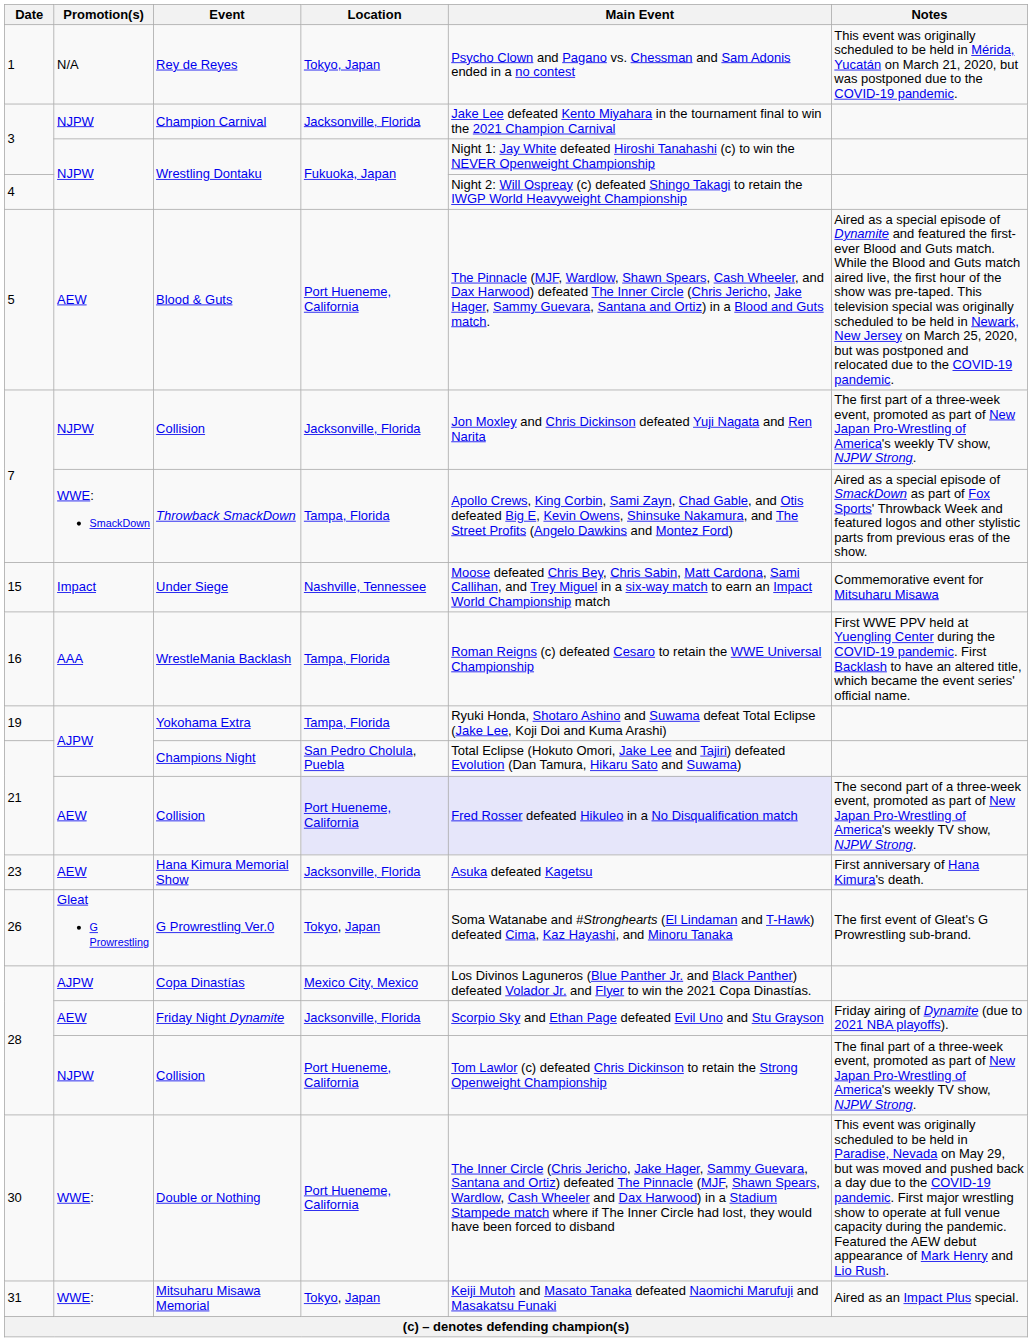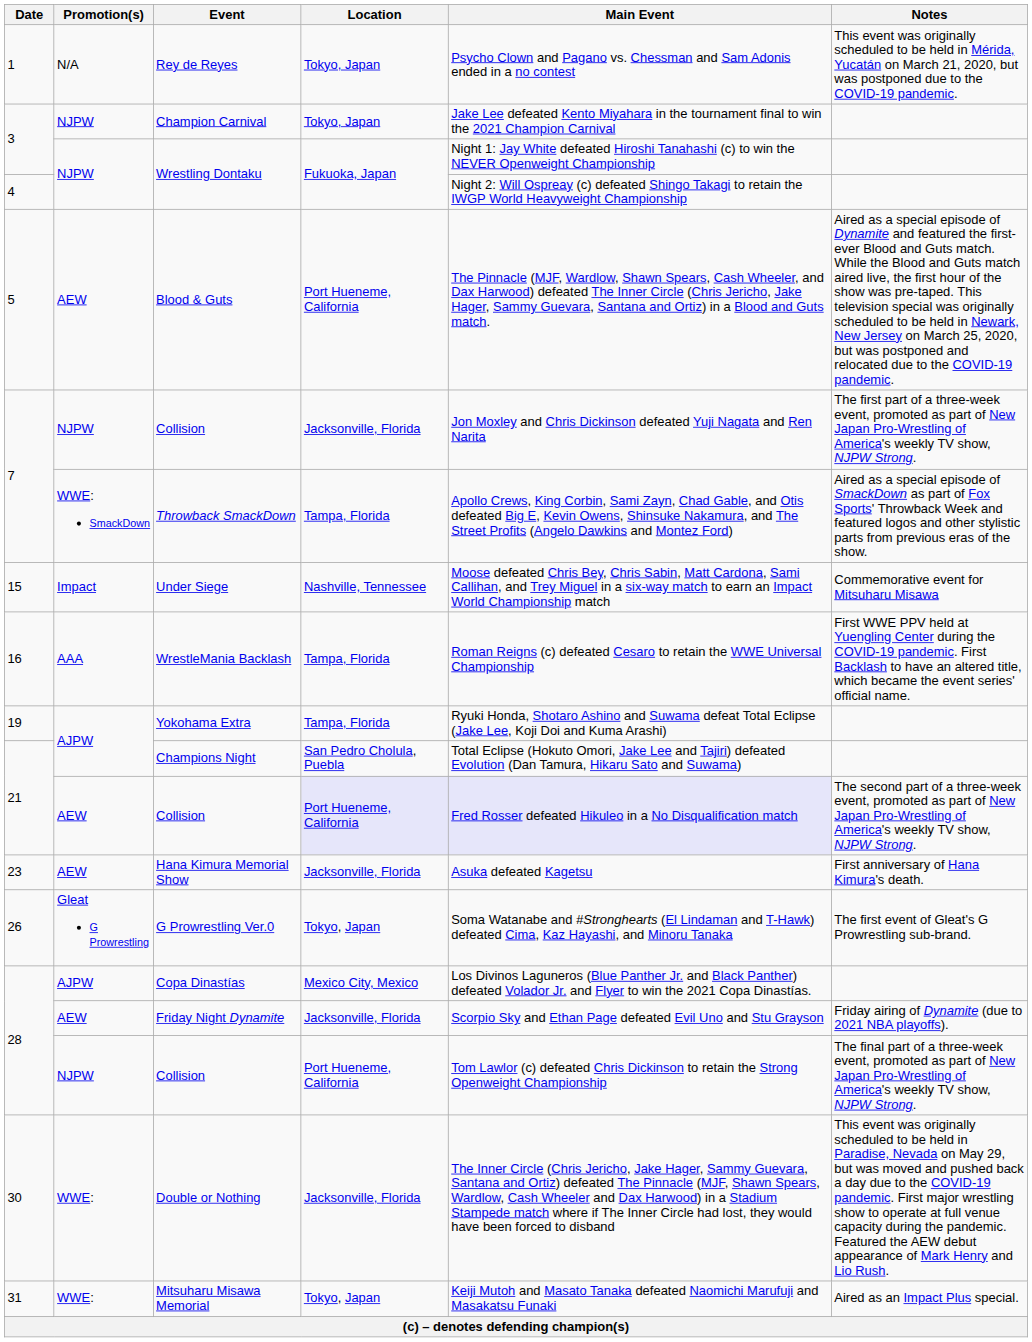Champion Carnival | Location: Jacksonville, Florida -> Tokyo, Japan
Double or Nothing | Location: Port Hueneme, California -> Jacksonville, Florida
